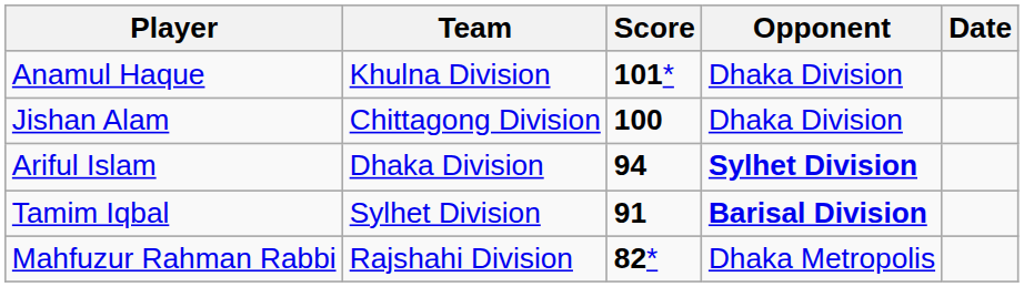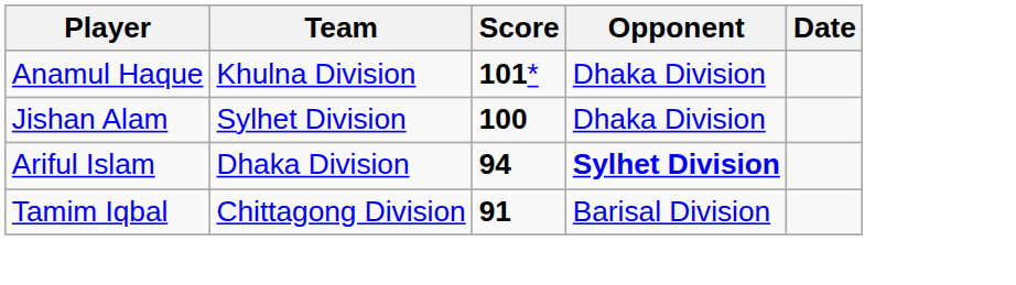Jishan Alam | Team: Chittagong Division -> Sylhet Division
Tamim Iqbal | Team: Sylhet Division -> Chittagong Division
Tamim Iqbal | Opponent: bold -> normal
- row: Mahfuzur Rahman Rabbi | Rajshahi Division | 82* | Dhaka Metropolis
